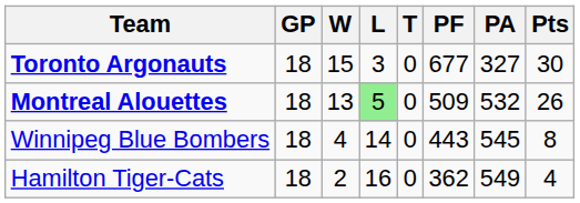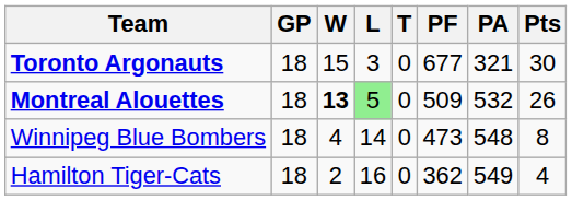Toronto Argonauts | PA: 327 -> 321
Montreal Alouettes | W: normal -> bold
Winnipeg Blue Bombers | PF: 443 -> 473
Winnipeg Blue Bombers | PA: 545 -> 548
